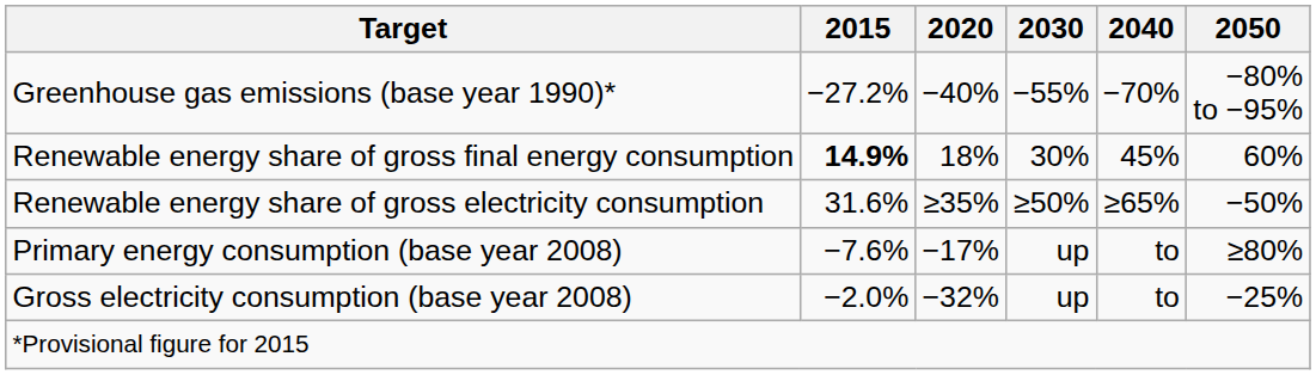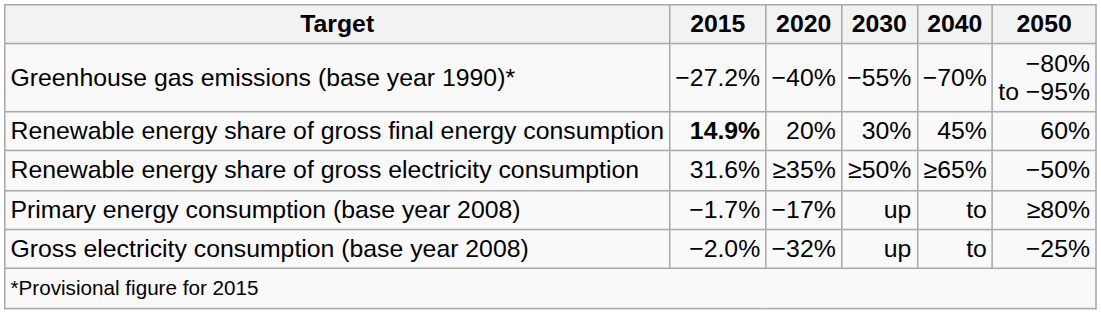Renewable energy share of gross final energy consumption | 2020: 18% -> 20%
Primary energy consumption (base year 2008) | 2015: −7.6% -> −1.7%
